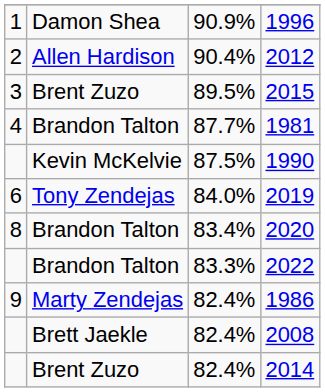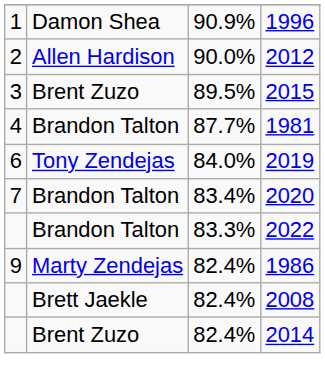2012 | column 3: 90.4% -> 90.0%
- row: Kevin McKelvie | 87.5% | 1990
2020 | column 1: 8 -> 7
